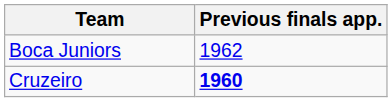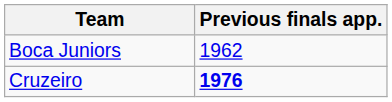Cruzeiro | Previous finals app.: 1960 -> 1976
